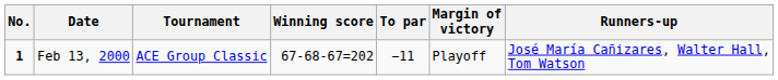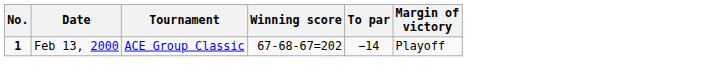- column: Runners-up | José María Cañizares, Walter Hall, Tom Watson
Feb 13, 2000 | To par: −11 -> −14
